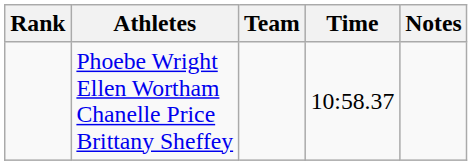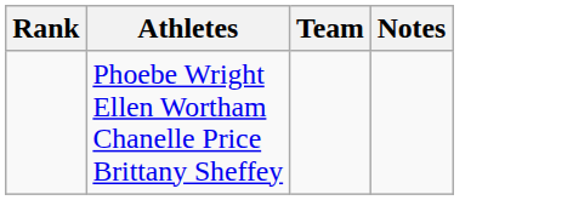- column: Time | 10:58.37
